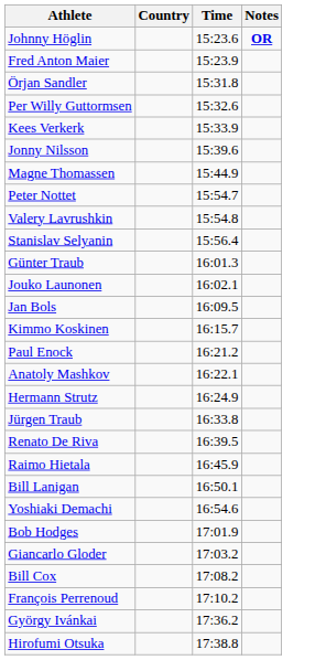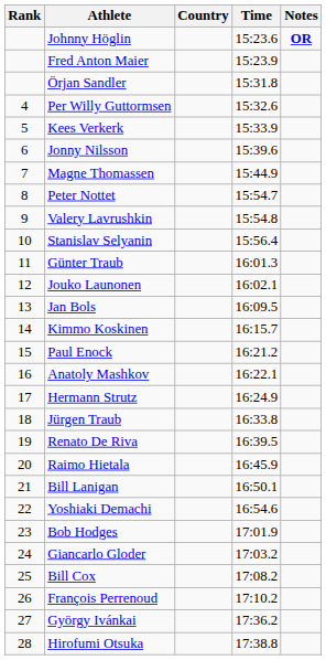+ column: Rank | 4 | 5 | 6 | 7 | 8 | 9 | 10 | 11 | 12 | 13 | 14 | 15 | 16 | 17 | 18 | 19 | 20 | 21 | 22 | 23 | 24 | 25 | 26 | 27 | 28
